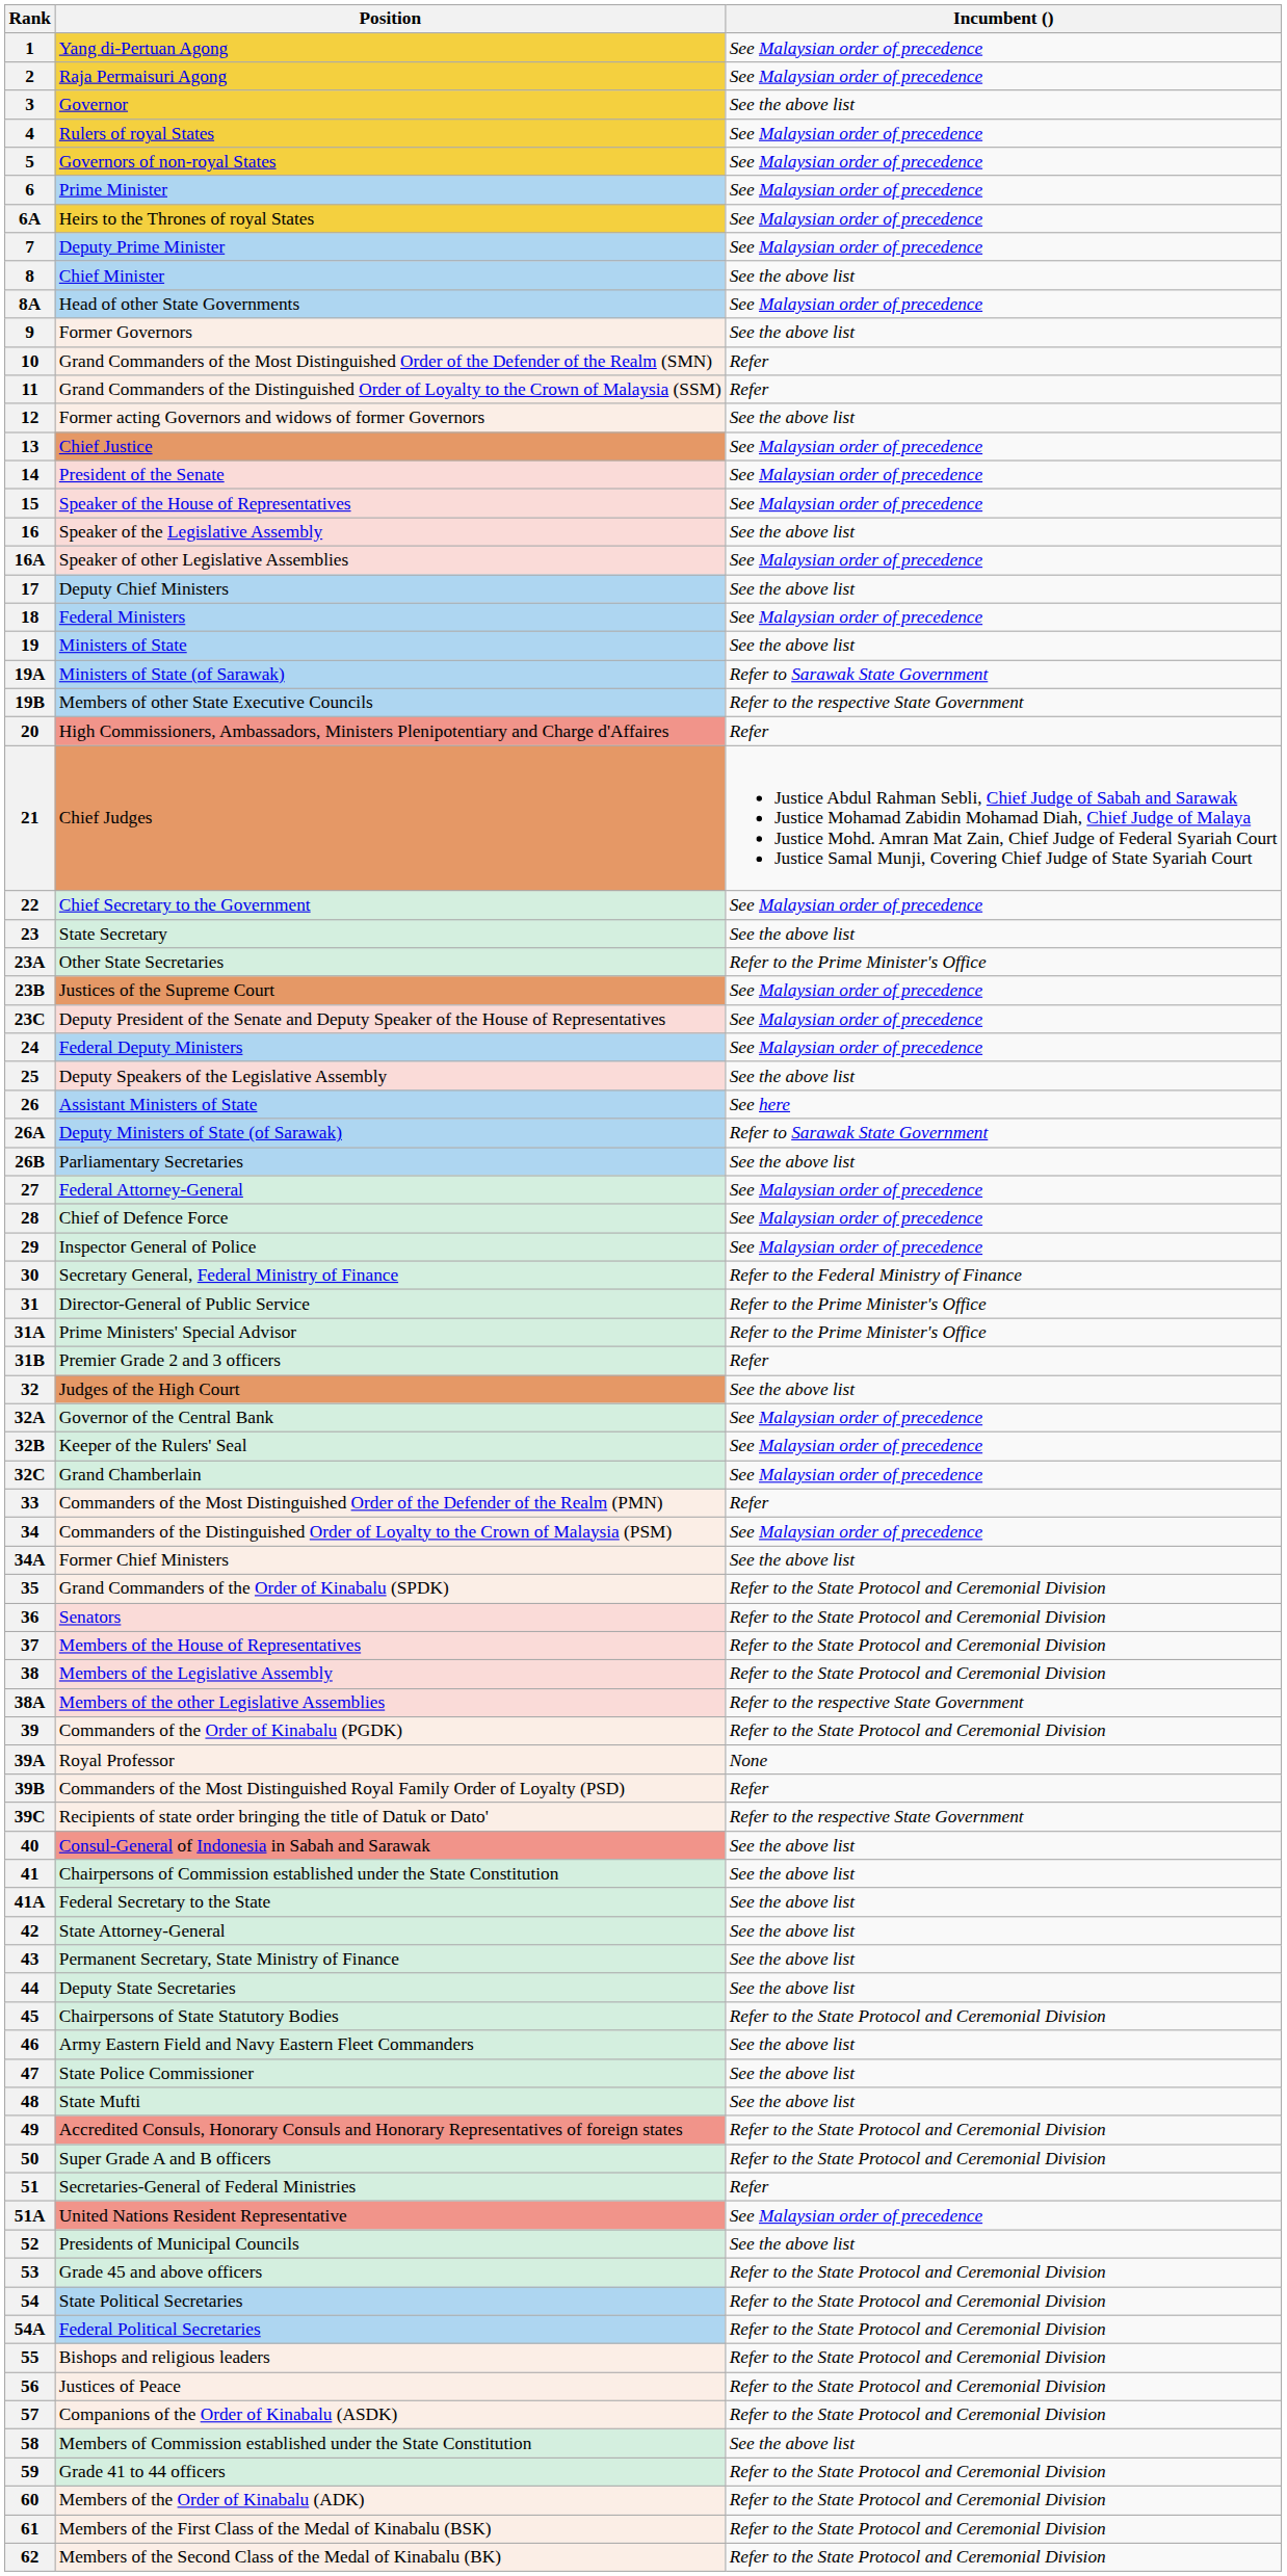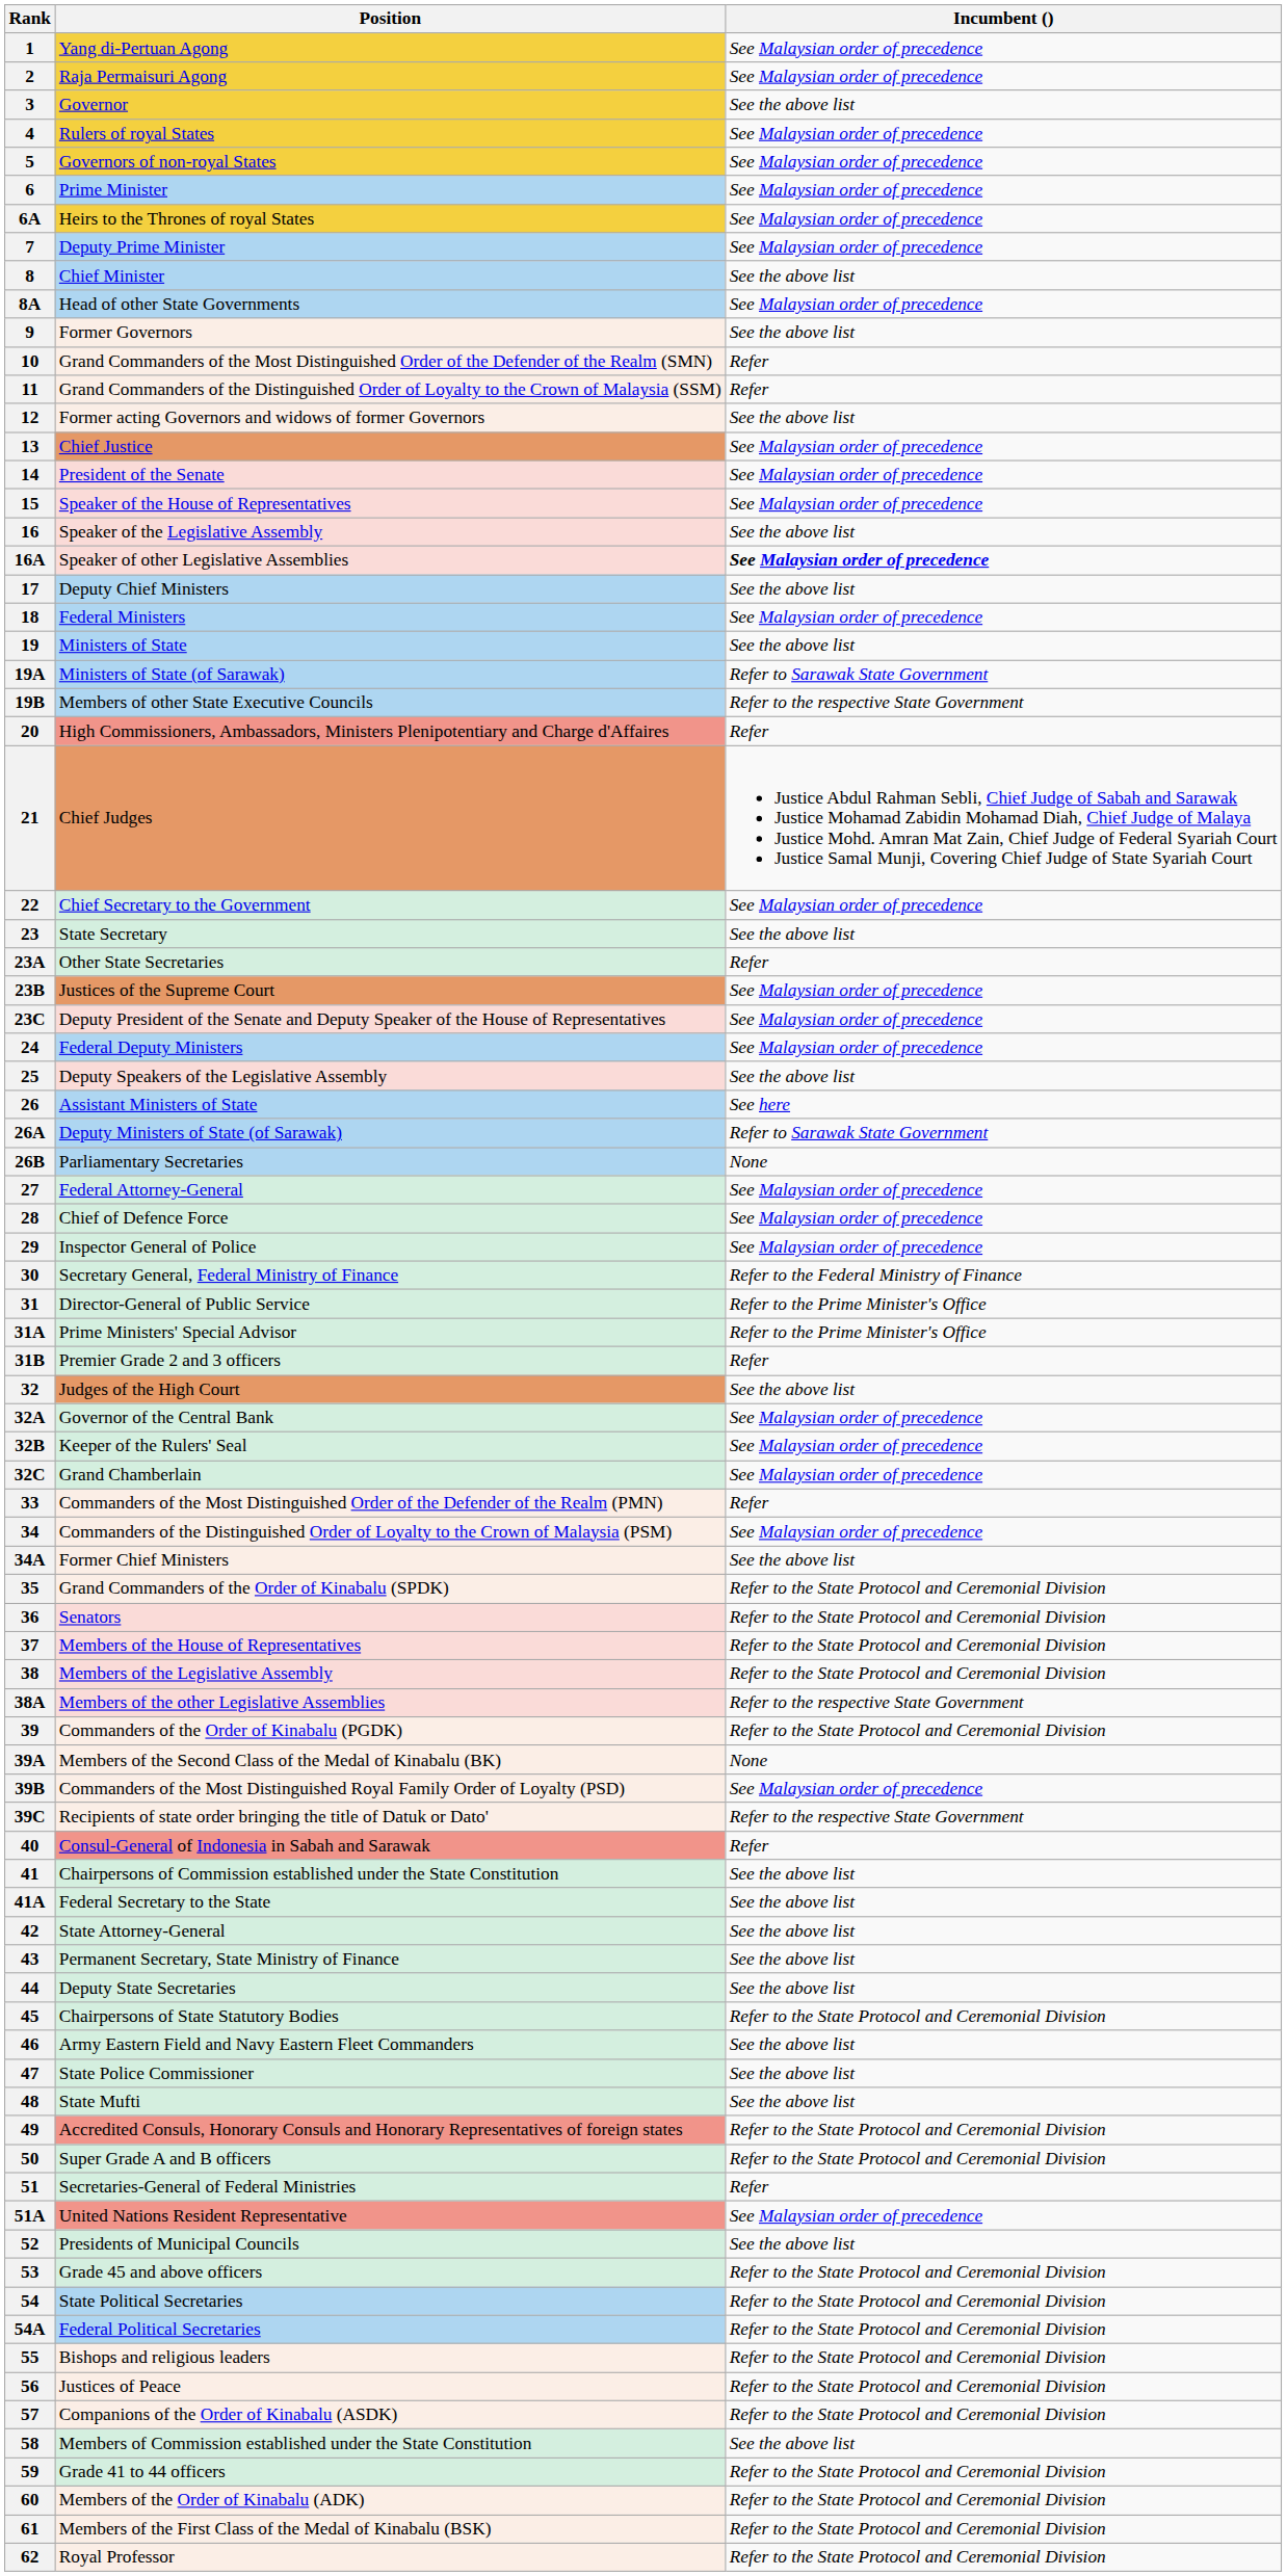16A | Incumbent (): normal -> bold
23A | Incumbent (): Refer to the Prime Minister's Office -> Refer
26B | Incumbent (): See the above list -> None
39A | Position: Royal Professor -> Members of the Second Class of the Medal of Kinabalu (BK)
39B | Incumbent (): Refer -> See Malaysian order of precedence
40 | Incumbent (): See the above list -> Refer
62 | Position: Members of the Second Class of the Medal of Kinabalu (BK) -> Royal Professor
